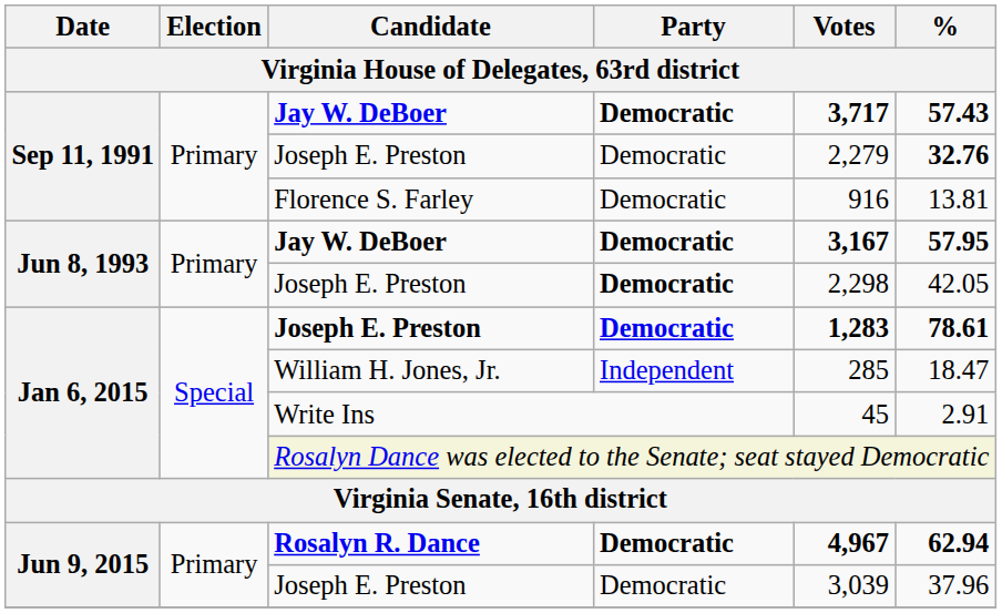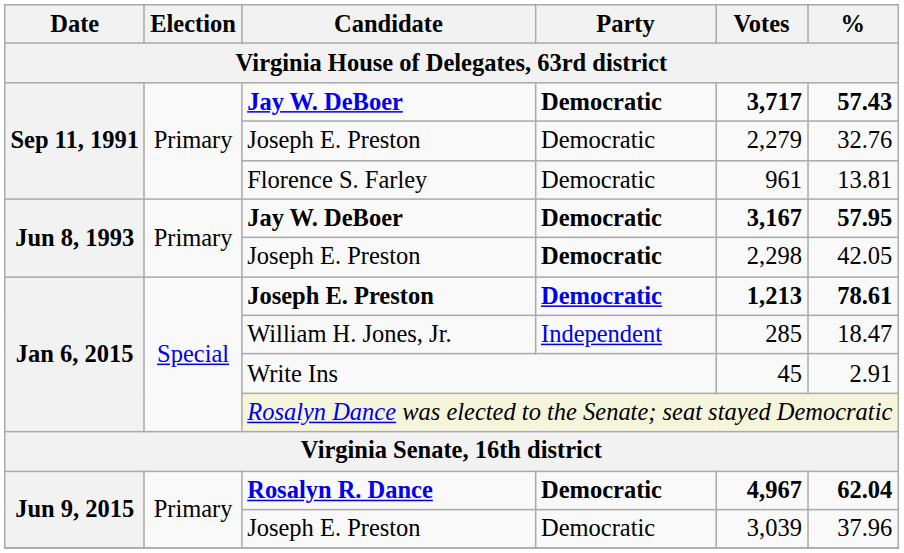Sep 11, 1991 / Joseph E. Preston | %: bold -> normal
Florence S. Farley | Votes: 916 -> 961
Jan 6, 2015 / Joseph E. Preston | Votes: 1,283 -> 1,213
Rosalyn R. Dance | %: 62.94 -> 62.04
